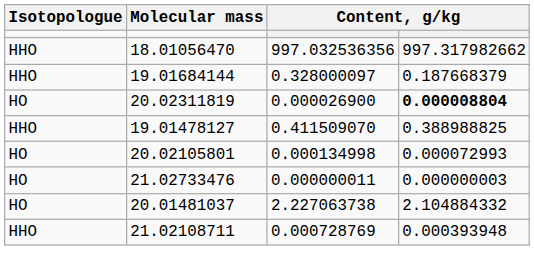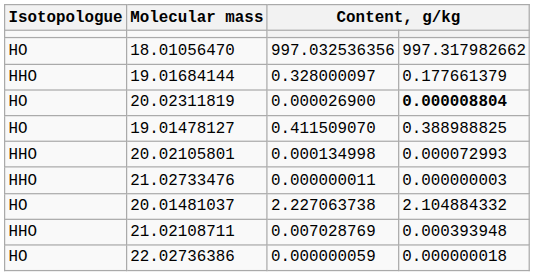18.01056470 | Isotopologue: HHO -> HO
19.01684144 | column 4: 0.187668379 -> 0.177661379
19.01478127 | Isotopologue: HHO -> HO
20.02105801 | Isotopologue: HO -> HHO
21.02733476 | Isotopologue: HO -> HHO
21.02108711 | column 3: 0.000728769 -> 0.007028769
+ row: HO | 22.02736386 | 0.000000059 | 0.000000018
